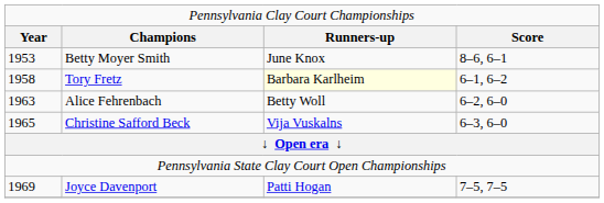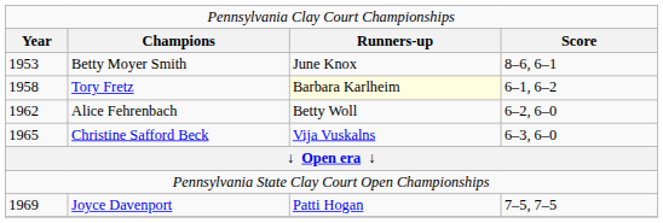Alice Fehrenbach | column 1: 1963 -> 1962
